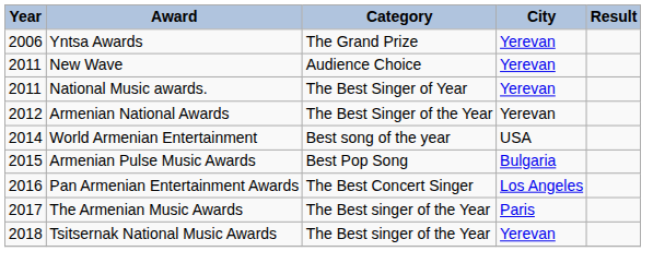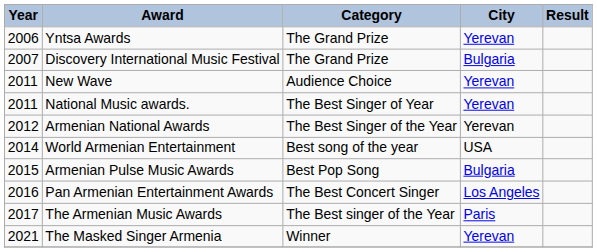+ row: 2007 | Discovery International Music Festival | The Grand Prize | Bulgaria
- row: 2018 | Tsitsernak National Music Awards | The Best singer of the Year | Yerevan
+ row: 2021 | The Masked Singer Armenia | Winner | Yerevan
